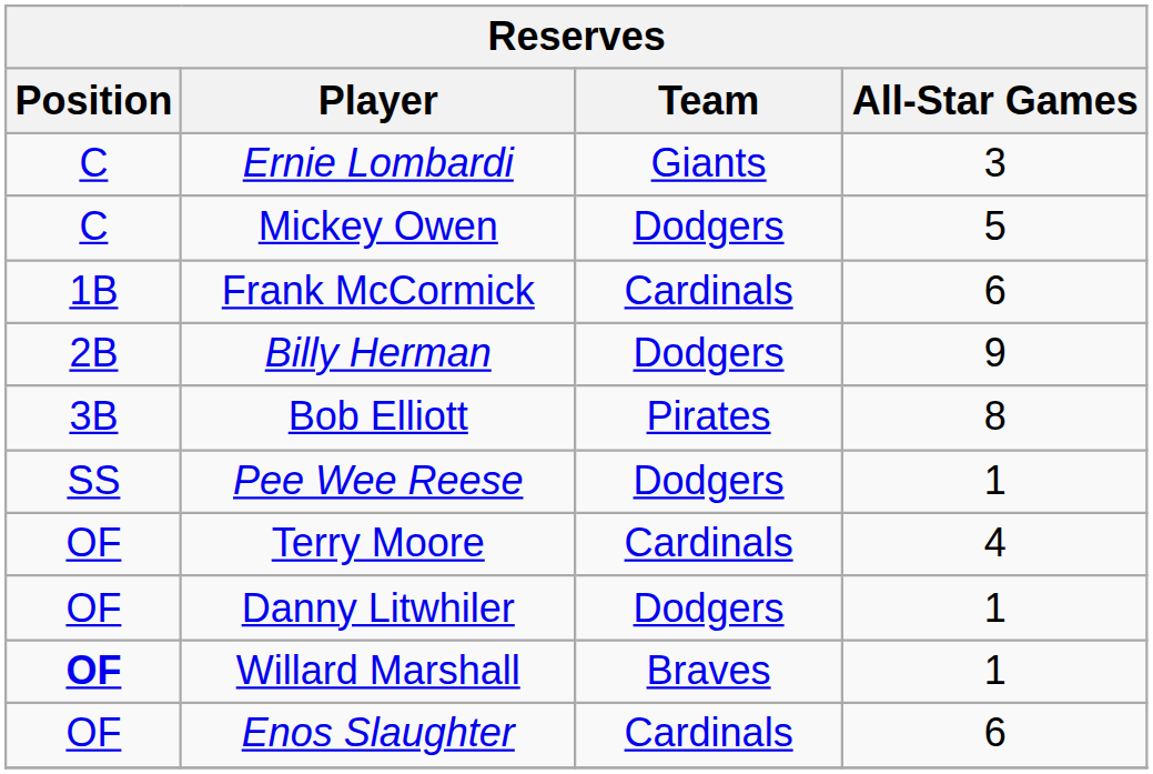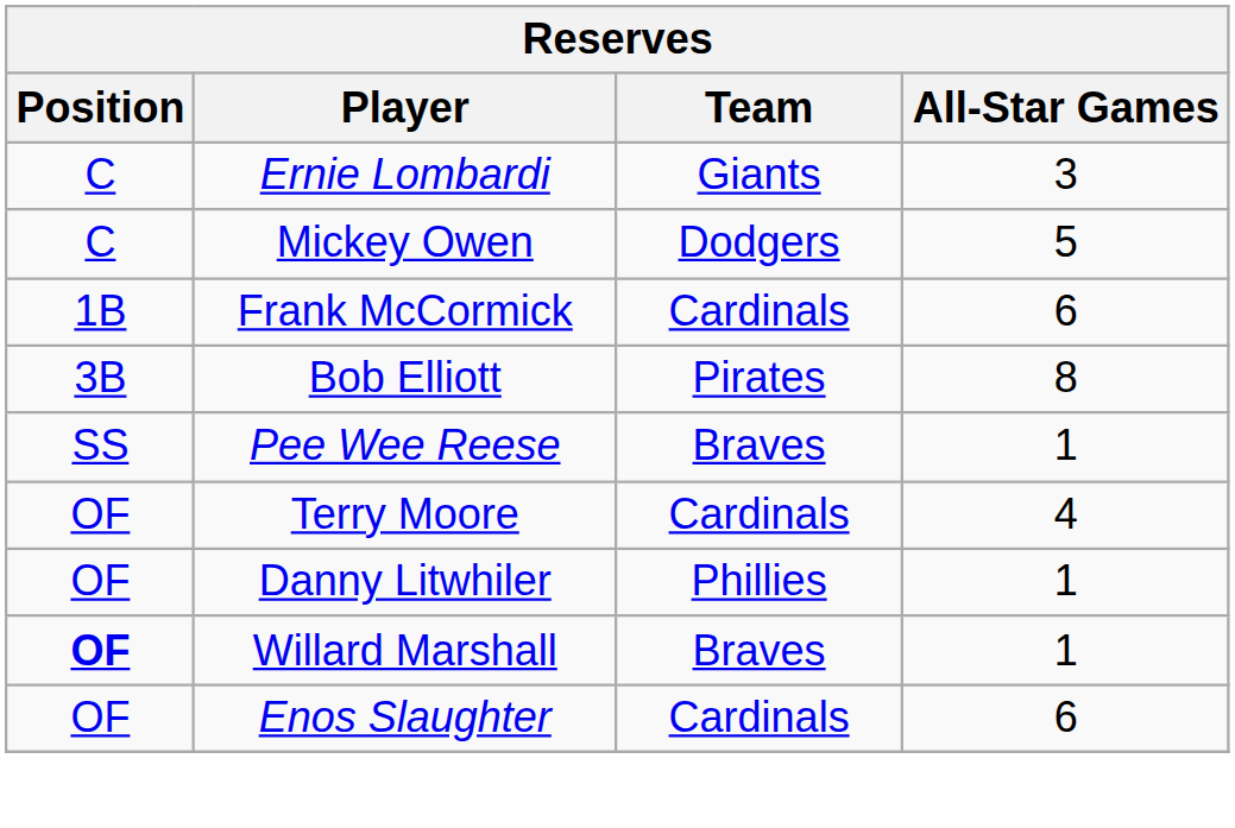- row: 2B | Billy Herman | Dodgers | 9
Pee Wee Reese | Team: Dodgers -> Braves
Danny Litwhiler | Team: Dodgers -> Phillies
